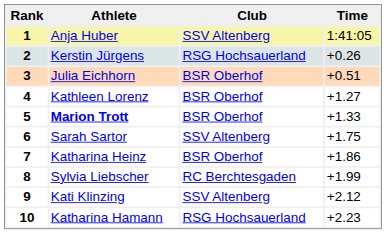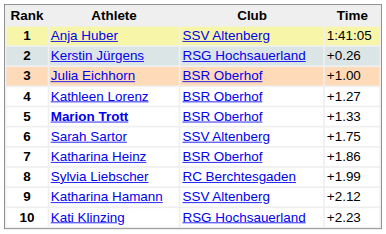3 | Time: +0.51 -> +1.00
9 | Athlete: Kati Klinzing -> Katharina Hamann
10 | Athlete: Katharina Hamann -> Kati Klinzing
